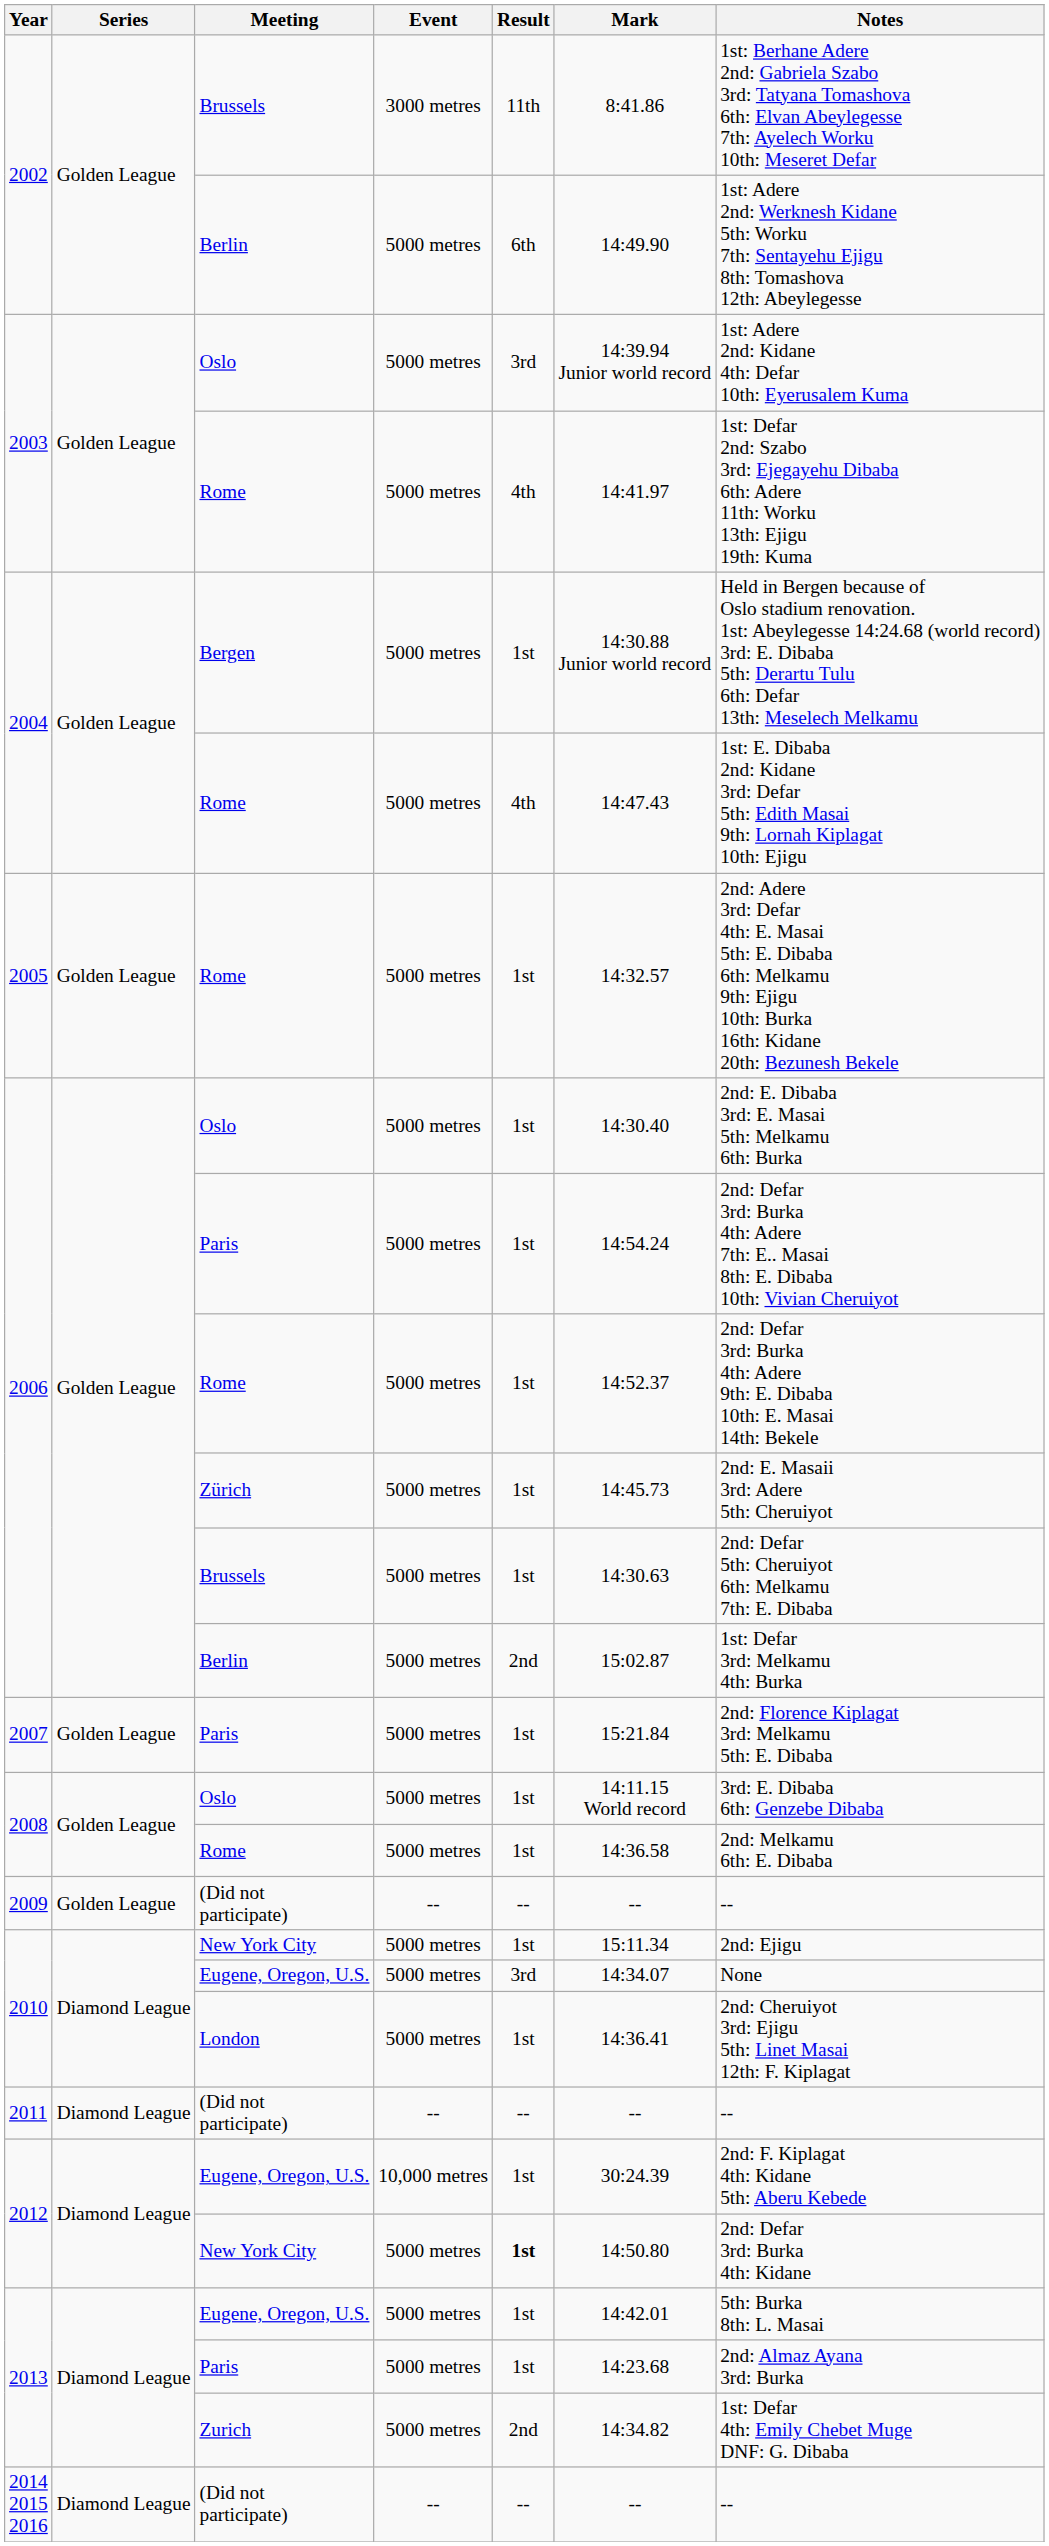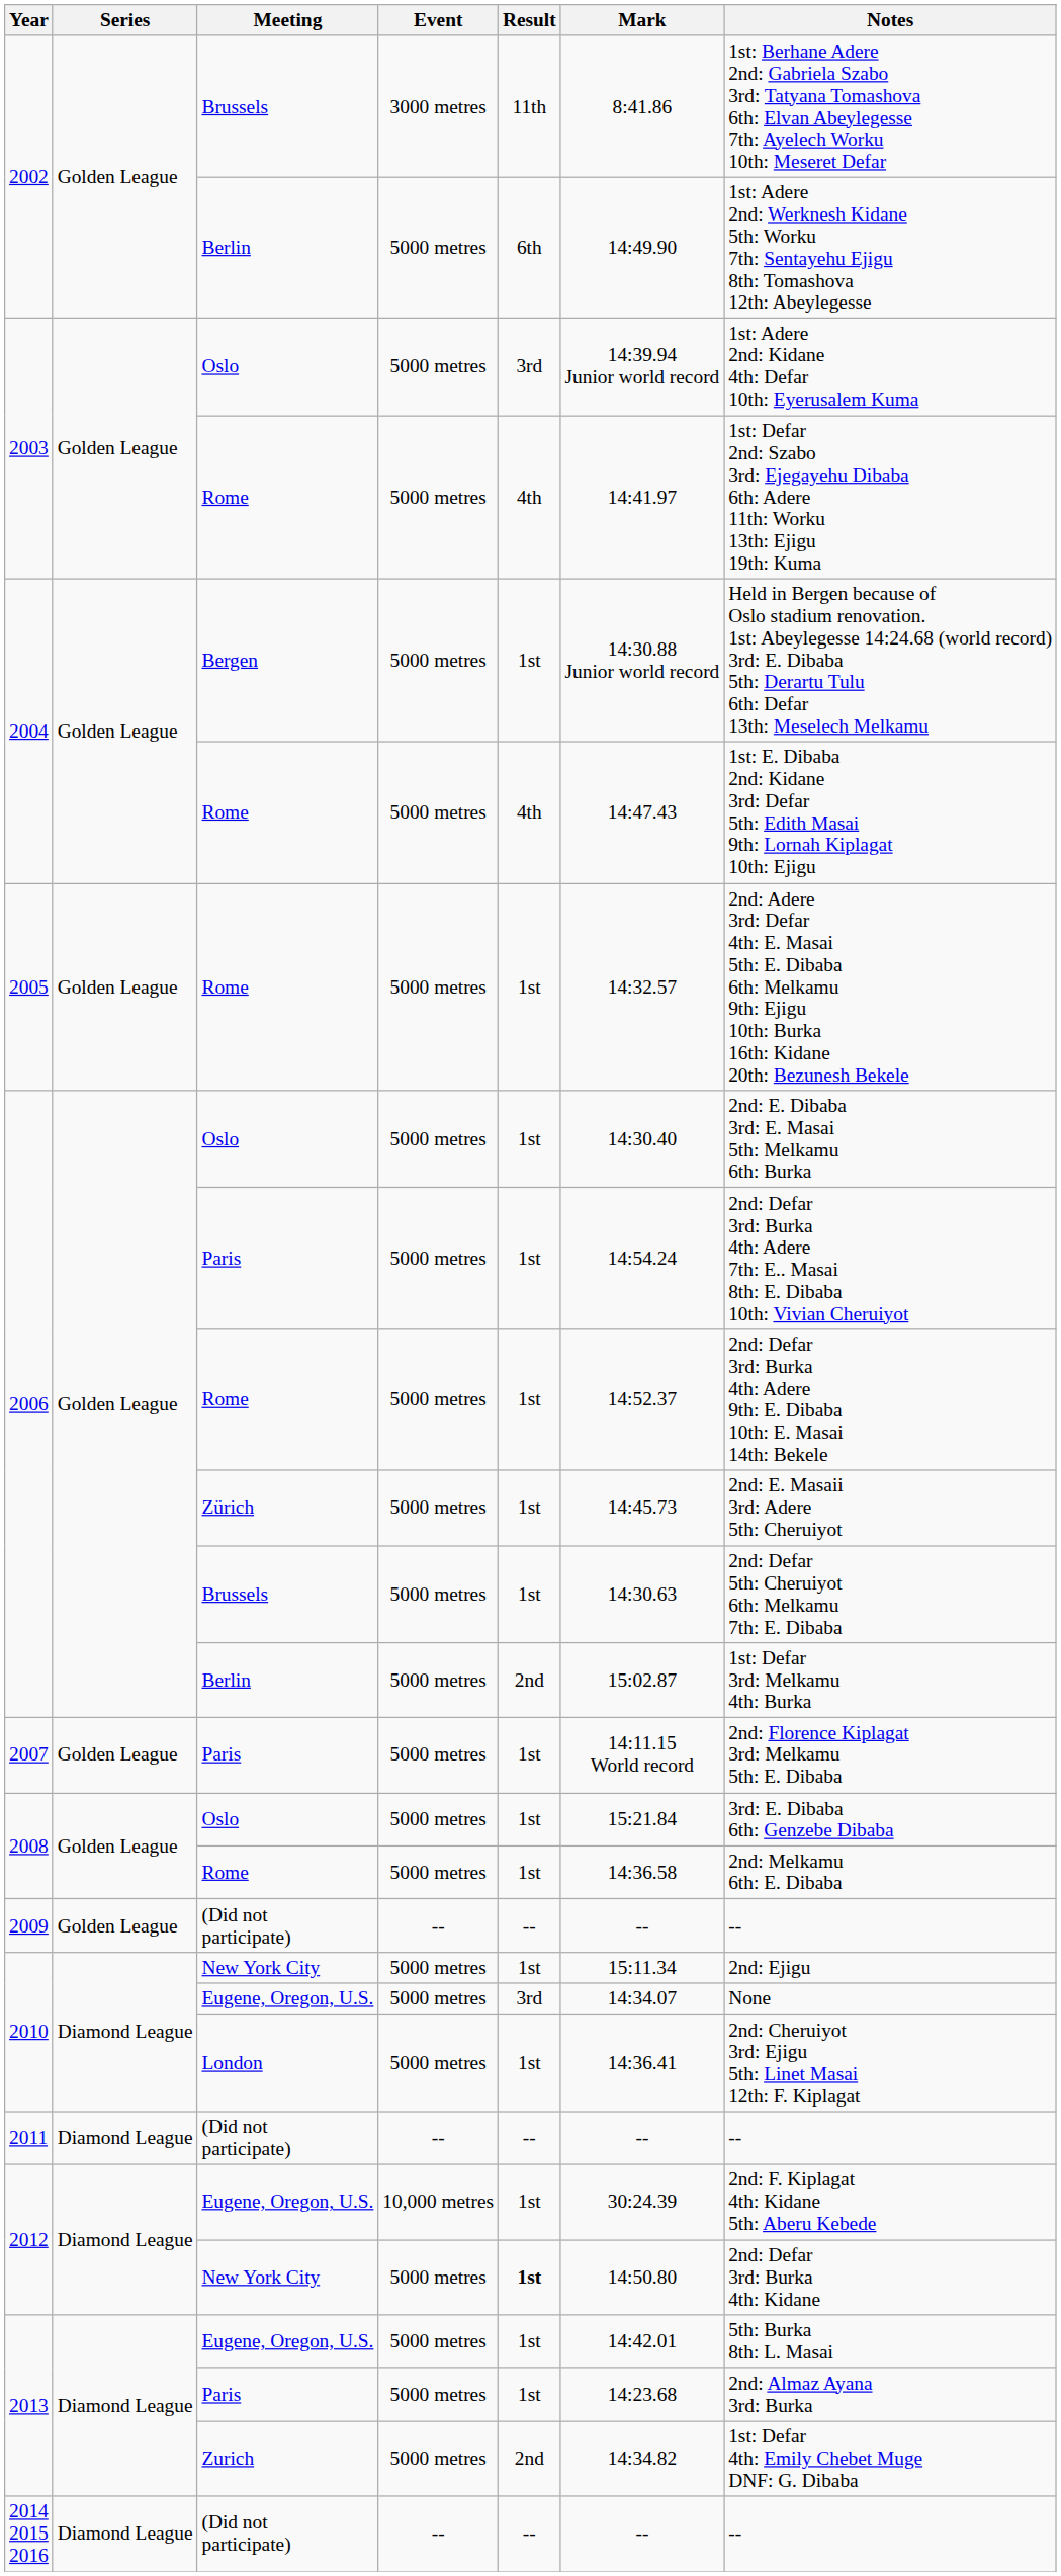2007 | Mark: 15:21.84 -> 14:11.15 World record
2008 / Oslo | Mark: 14:11.15 World record -> 15:21.84
